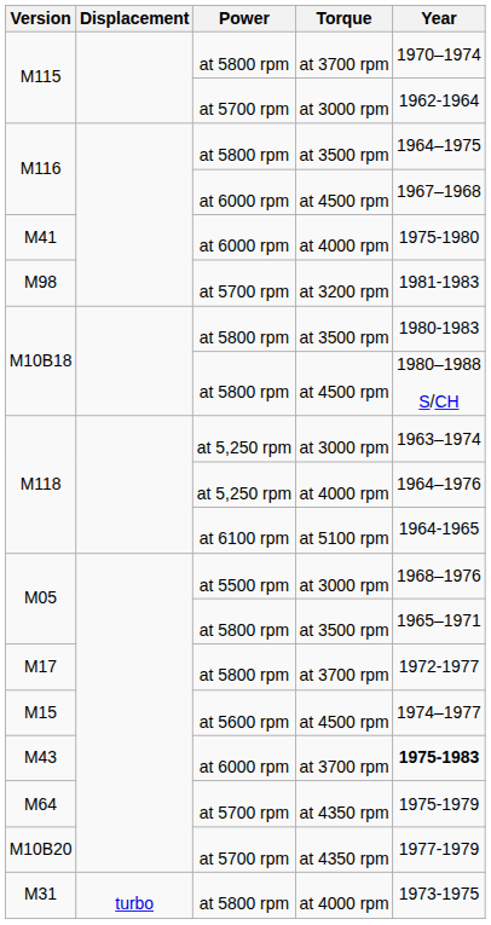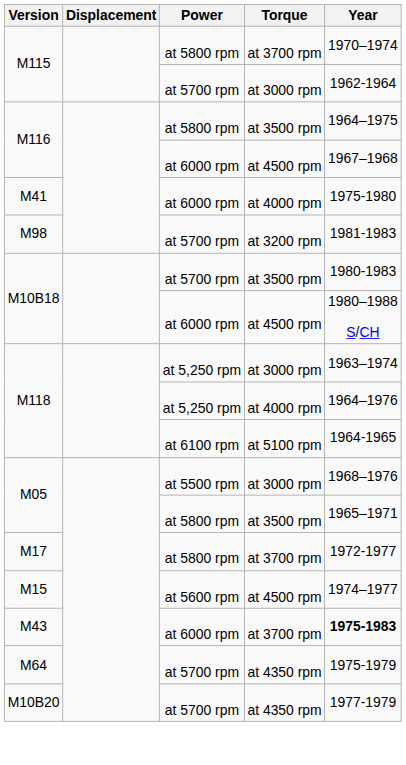M10B18 / at 3500 rpm | Power: at 5800 rpm -> at 5700 rpm
M10B18 / at 4500 rpm | Power: at 5800 rpm -> at 6000 rpm
- row: M31 | turbo | at 5800 rpm | at 4000 rpm | 1973-1975
